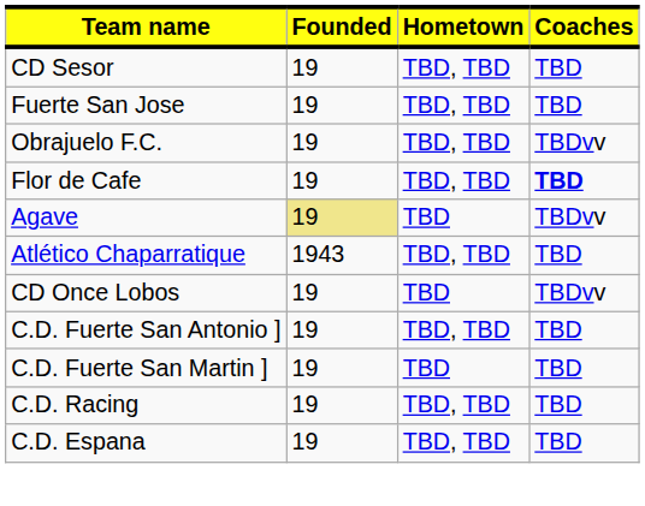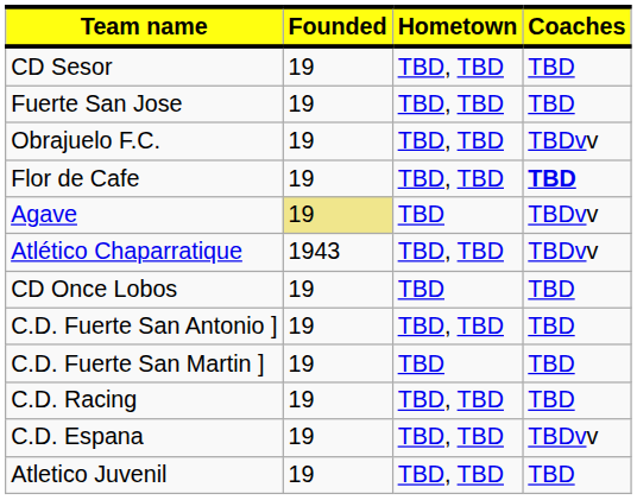Atlético Chaparratique | Coaches: TBD -> TBDvv
CD Once Lobos | Coaches: TBDvv -> TBD
C.D. Espana | Coaches: TBD -> TBDvv
+ row: Atletico Juvenil | 19 | TBD, TBD | TBD
